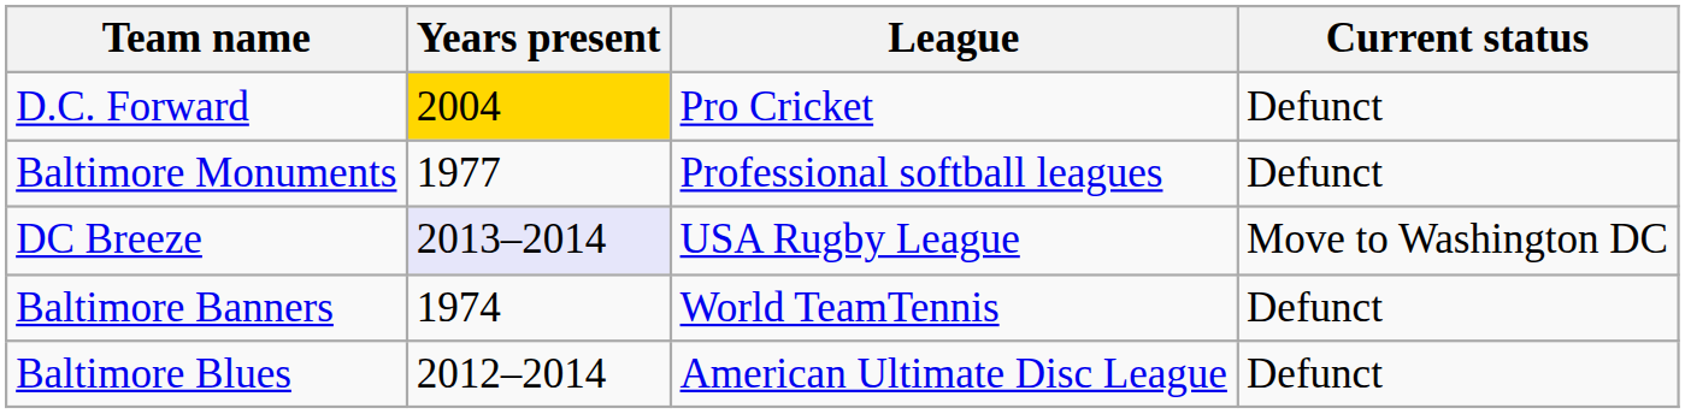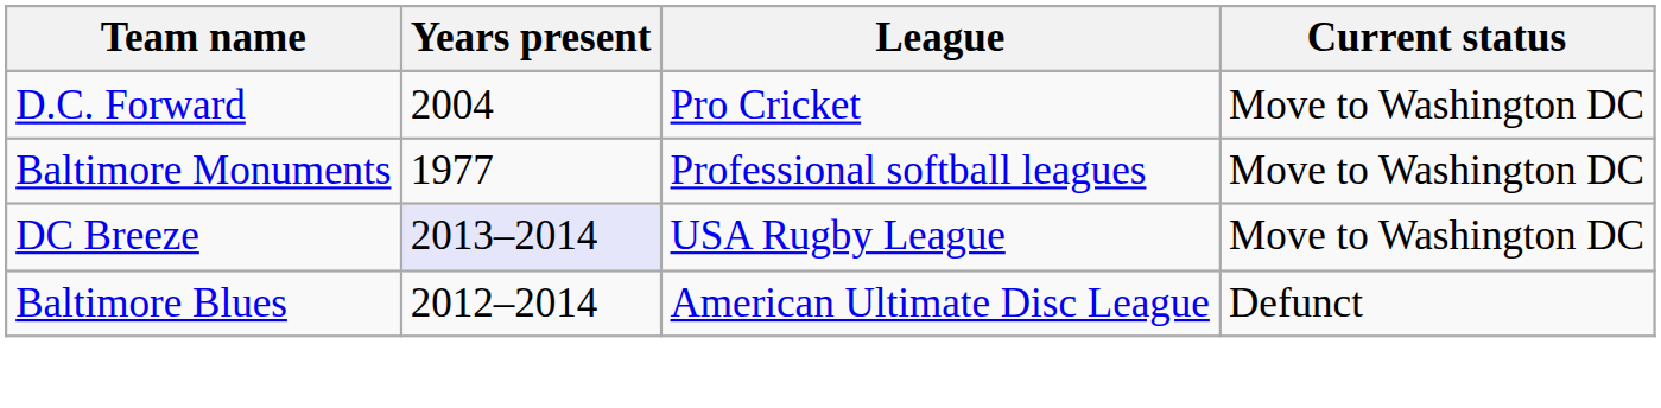D.C. Forward | Years present: gold background -> no background
D.C. Forward | Current status: Defunct -> Move to Washington DC
Baltimore Monuments | Current status: Defunct -> Move to Washington DC
- row: Baltimore Banners | 1974 | World TeamTennis | Defunct
